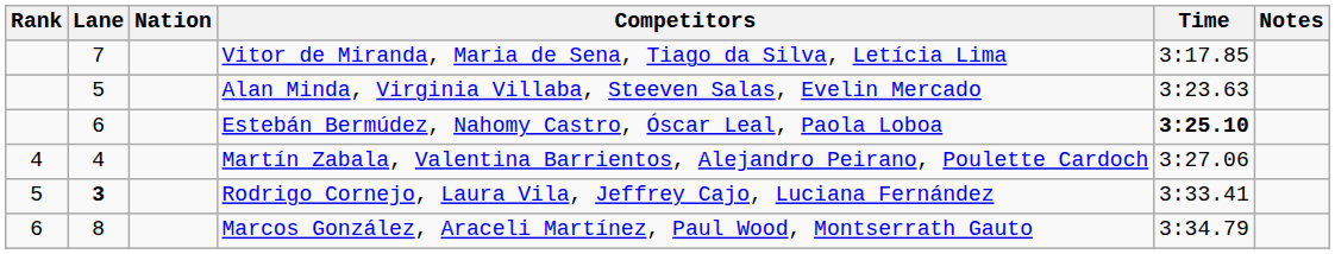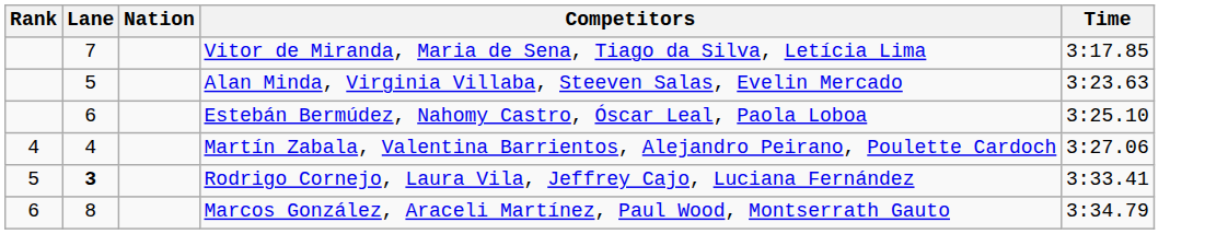- column: Notes
Estebán Bermúdez, Nahomy Castro, Óscar Leal, Paola Loboa | Time: bold -> normal
